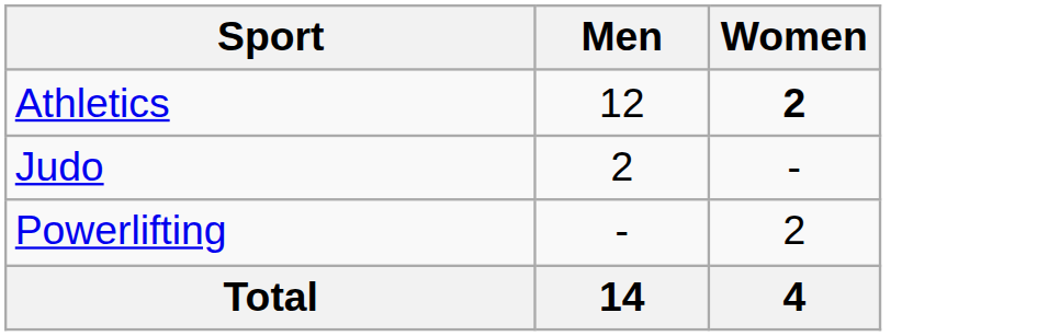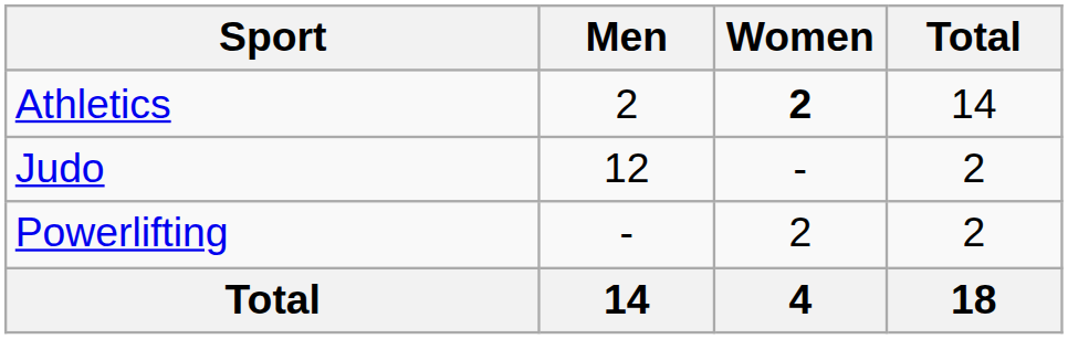+ column: Total | 14 | 2 | 2 | 18
Athletics | Men: 12 -> 2
Judo | Men: 2 -> 12
